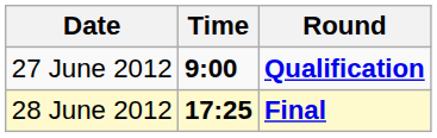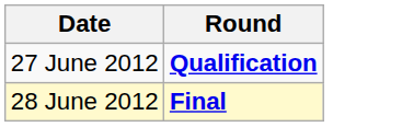- column: Time | 9:00 | 17:25
